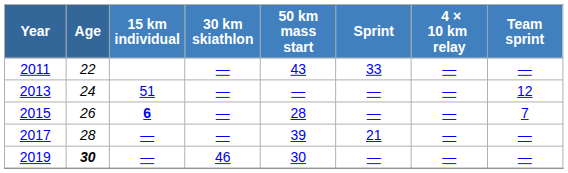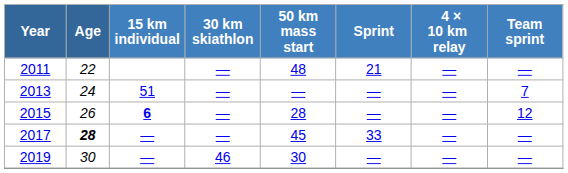2011 | 50 km mass start: 43 -> 48
2011 | Sprint: 33 -> 21
2013 | Team sprint: 12 -> 7
2015 | Team sprint: 7 -> 12
2017 | Age: normal -> bold
2017 | 50 km mass start: 39 -> 45
2017 | Sprint: 21 -> 33
2019 | Age: bold -> normal
